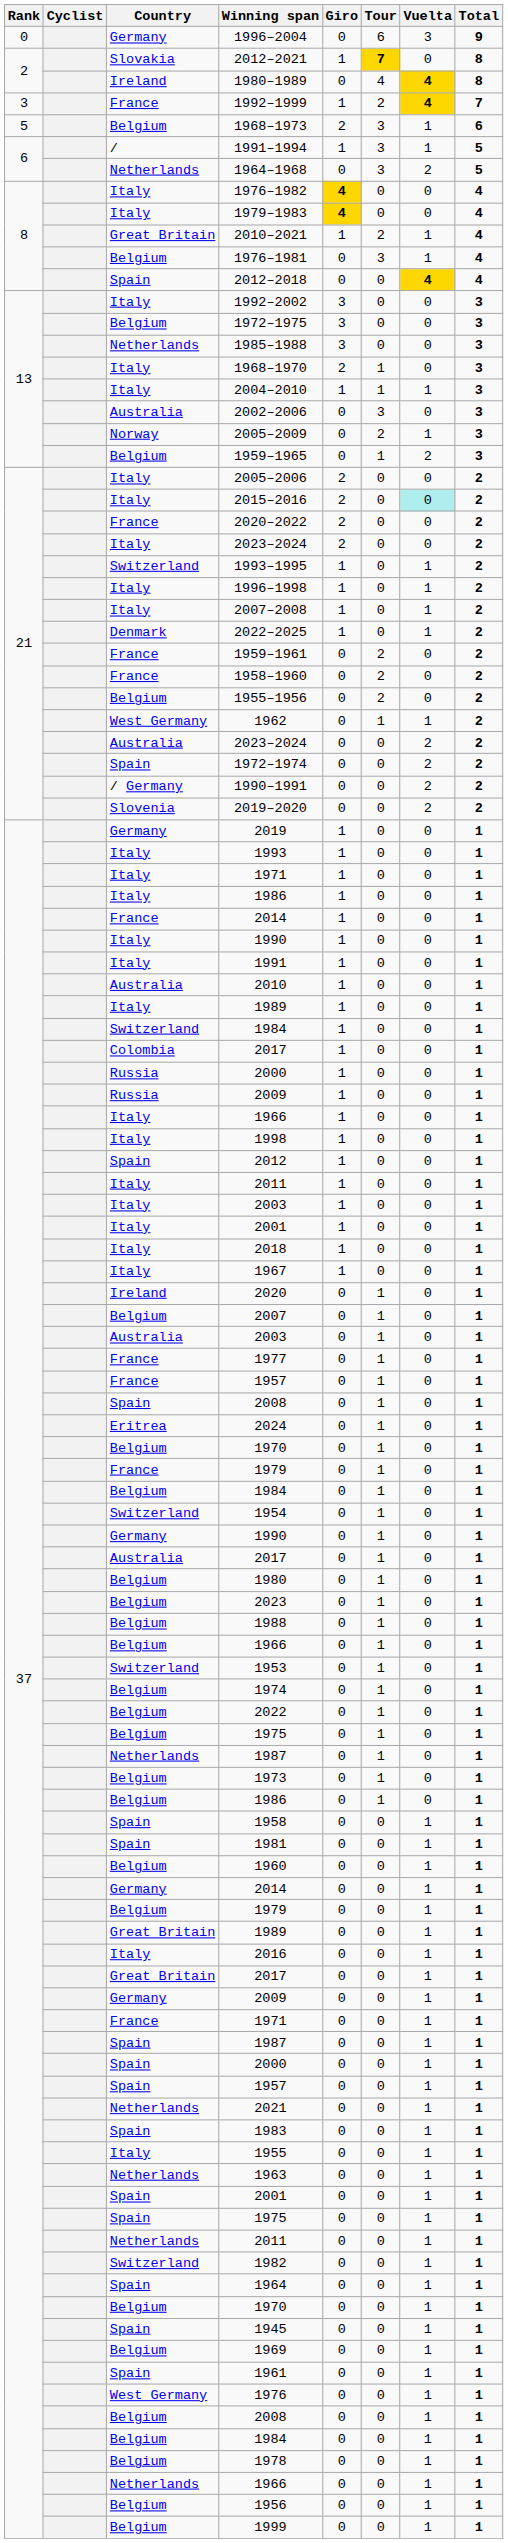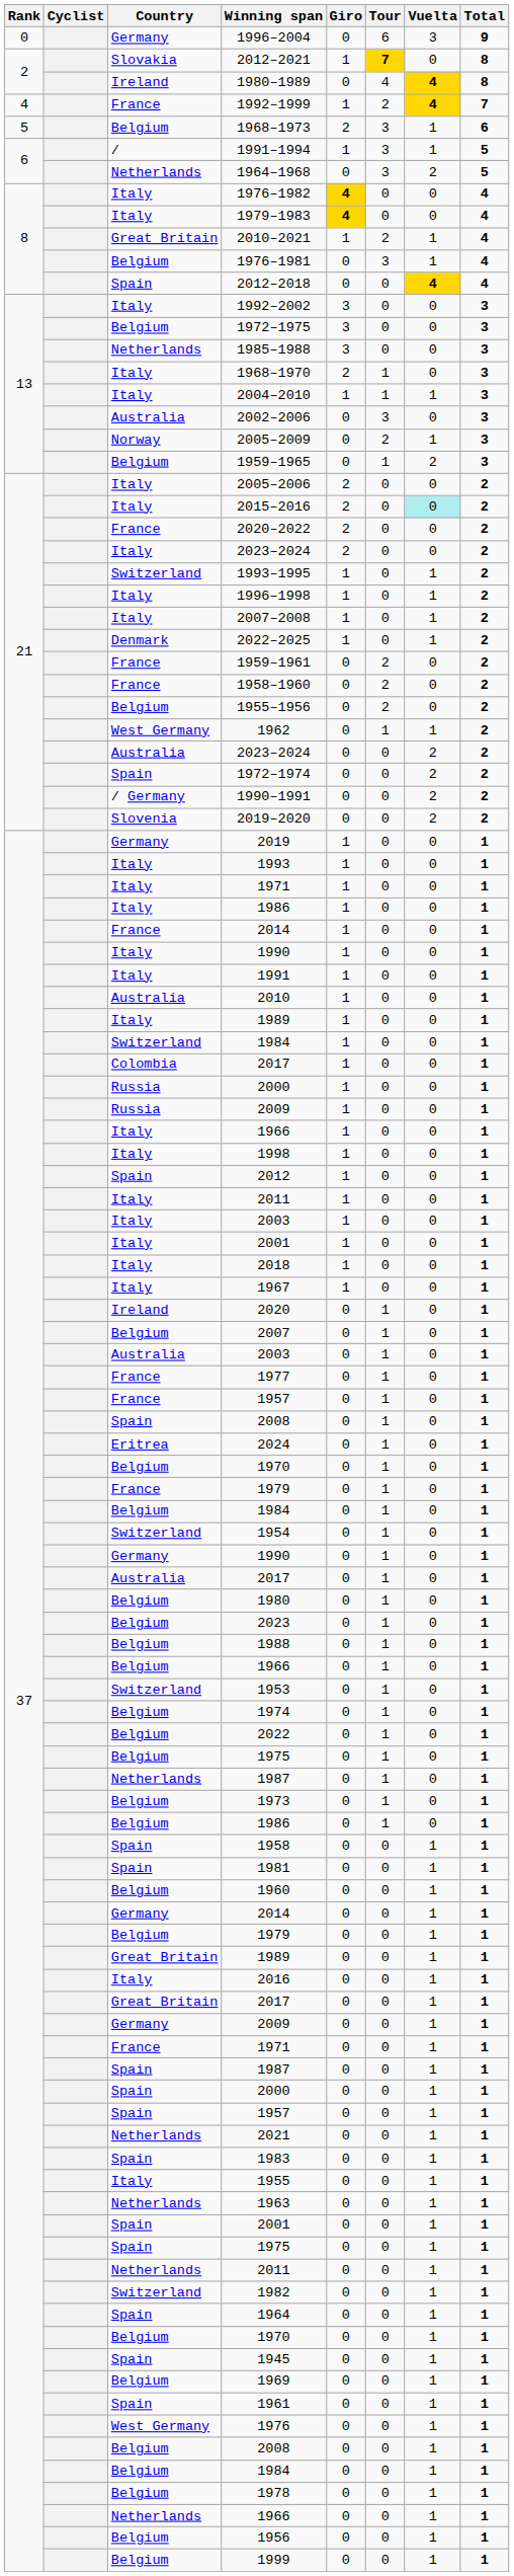1992–1999 | Rank: 3 -> 4
